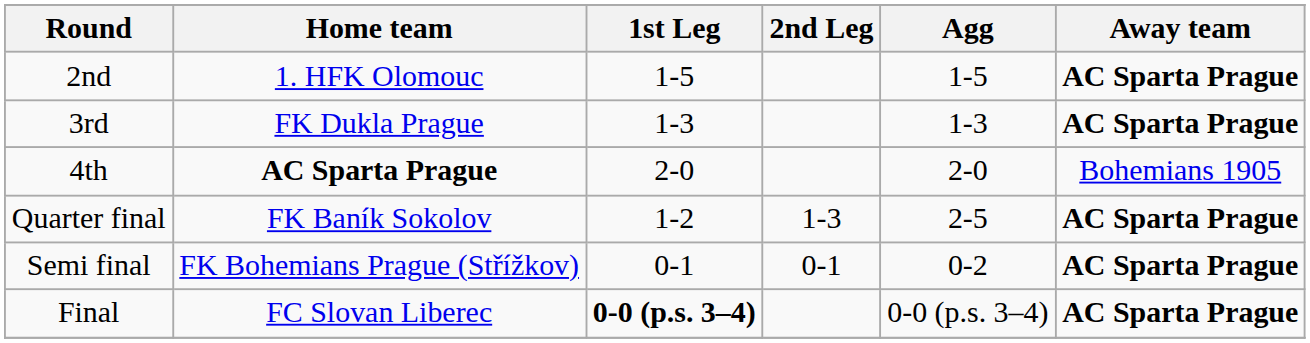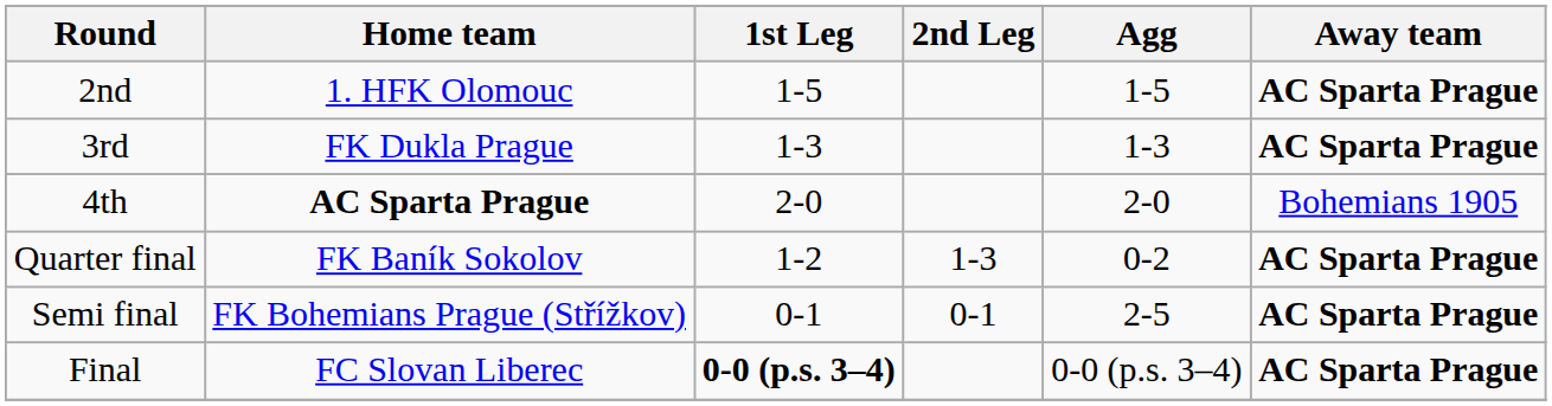Quarter final | Agg: 2-5 -> 0-2
Semi final | Agg: 0-2 -> 2-5
